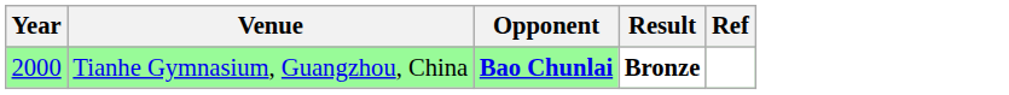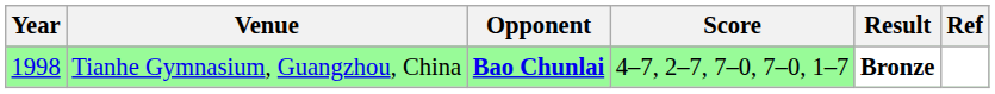+ column: Score | 4–7, 2–7, 7–0, 7–0, 1–7
Tianhe Gymnasium, Guangzhou, China | Year: 2000 -> 1998
